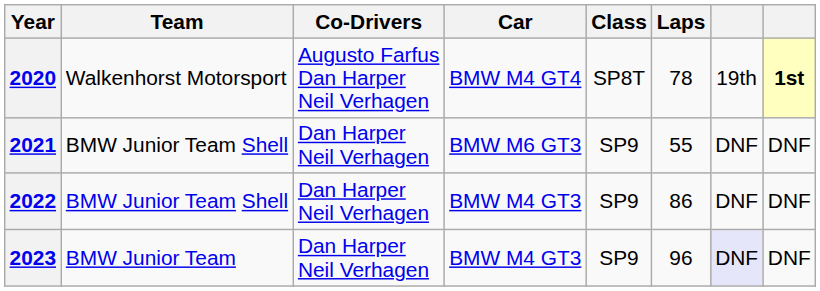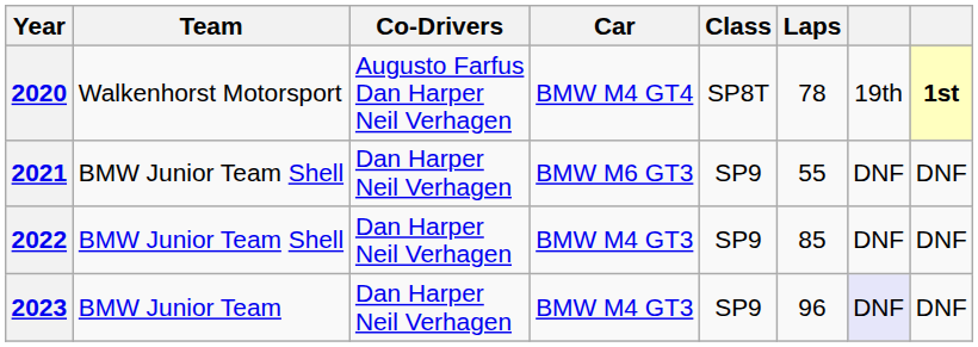2022 | Laps: 86 -> 85
